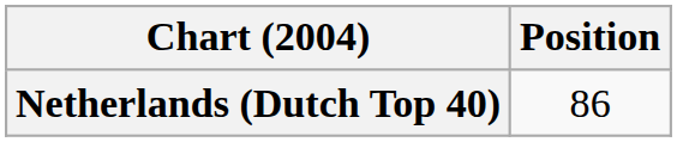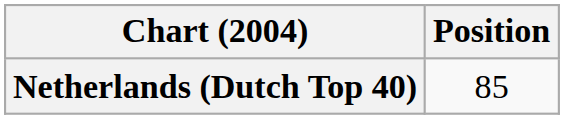Netherlands (Dutch Top 40) | Position: 86 -> 85
